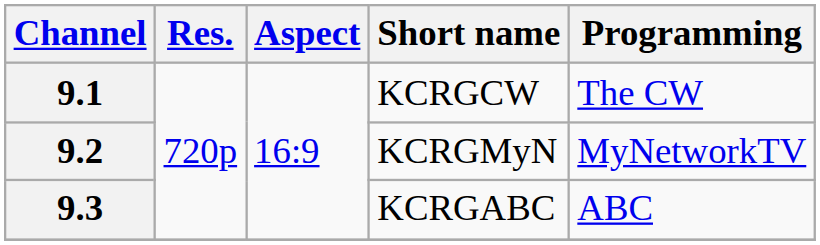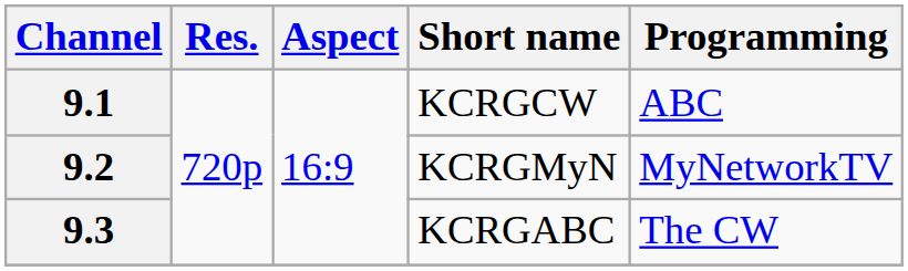9.1 | Programming: The CW -> ABC
9.3 | Programming: ABC -> The CW
